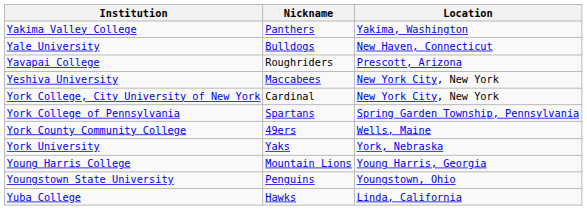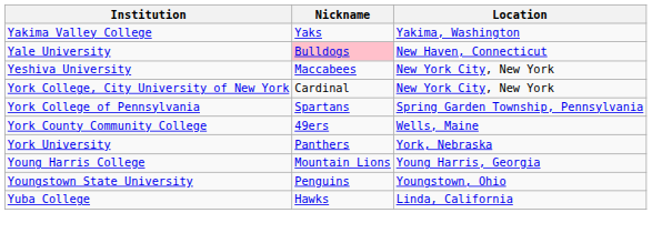Yakima Valley College | Nickname: Panthers -> Yaks
Yale University | Nickname: no background -> pink background
- row: Yavapai College | Roughriders | Prescott, Arizona
York University | Nickname: Yaks -> Panthers
